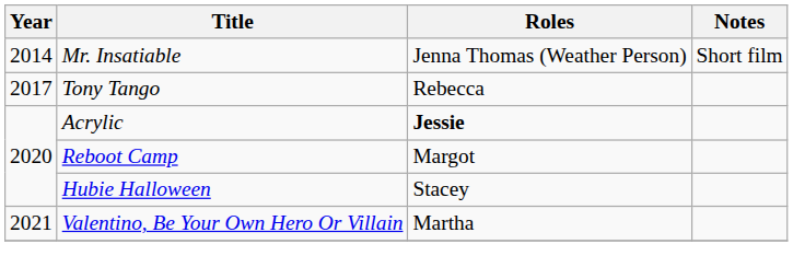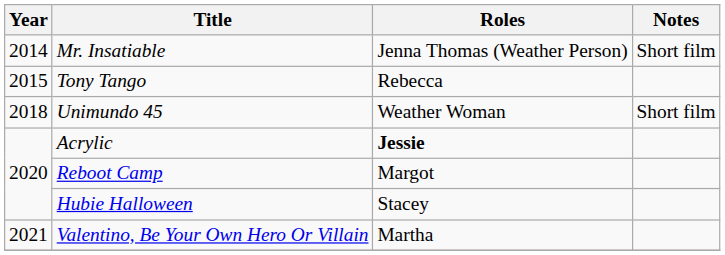Tony Tango | Year: 2017 -> 2015
+ row: 2018 | Unimundo 45 | Weather Woman | Short film
